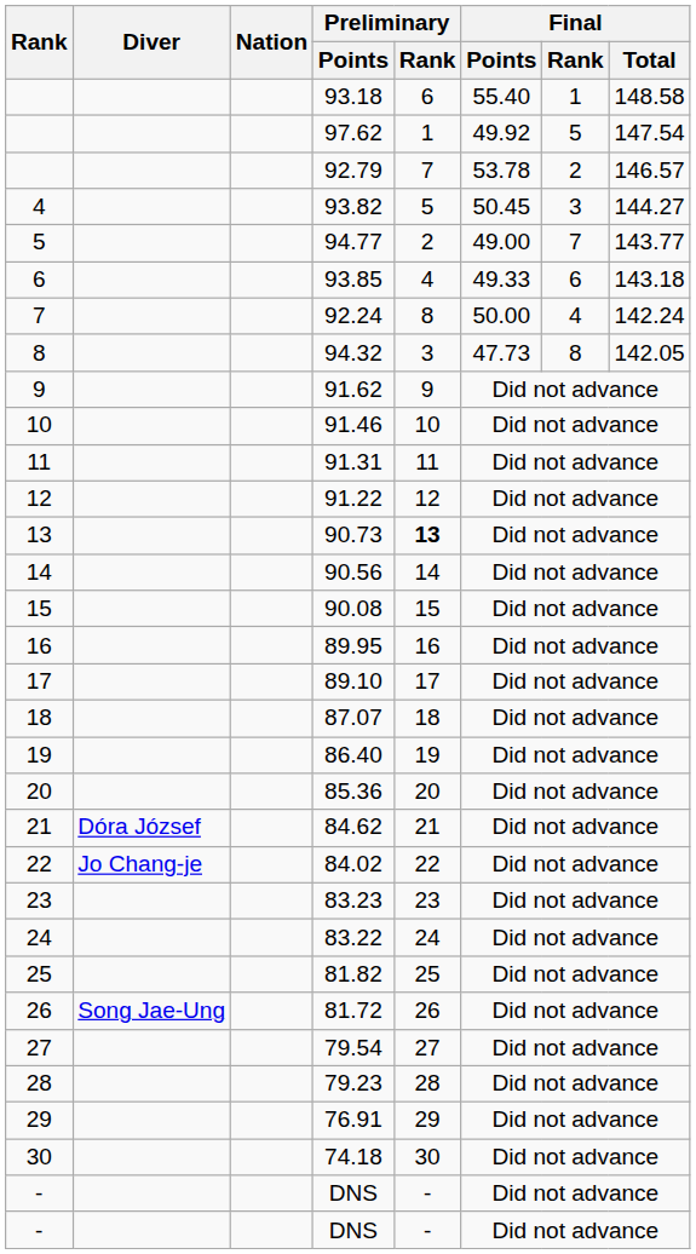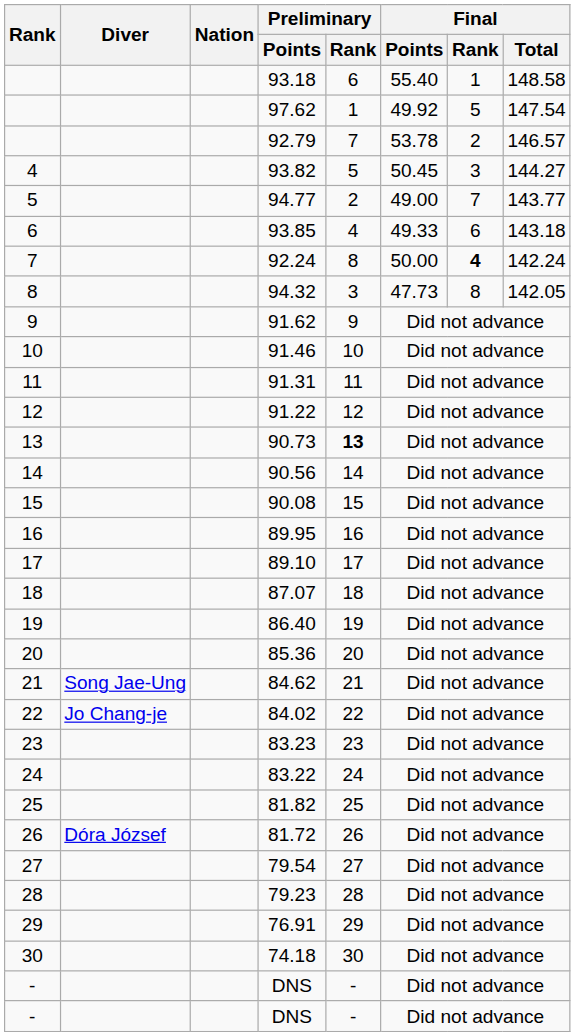92.24 | Final / Rank: normal -> bold
84.62 | Diver: Dóra József -> Song Jae-Ung
81.72 | Diver: Song Jae-Ung -> Dóra József
